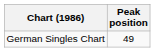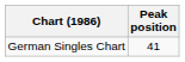German Singles Chart | Peak position: 49 -> 41
